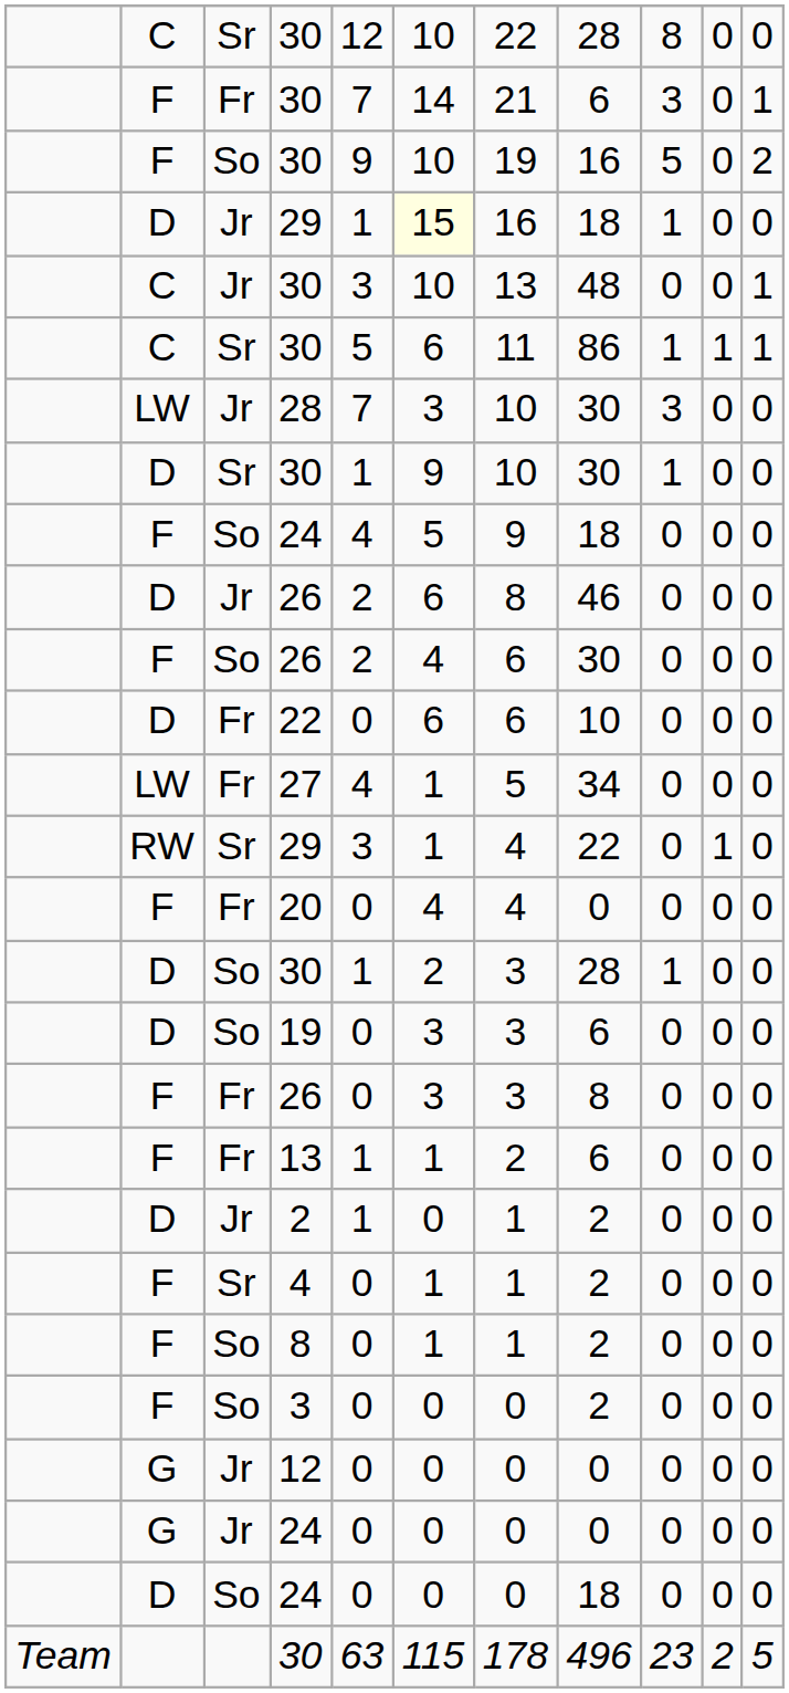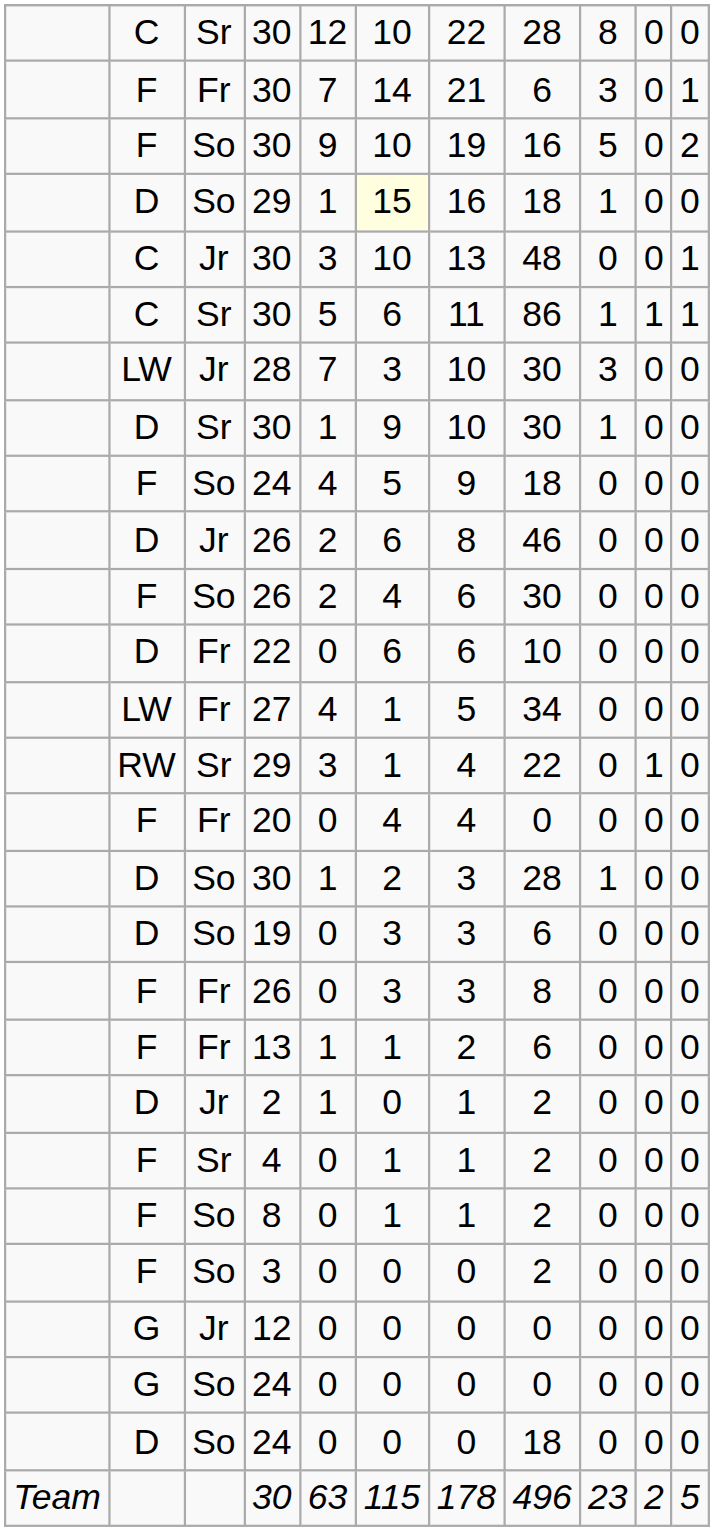D / 29 | column 3: Jr -> So
G / 24 | column 3: Jr -> So
